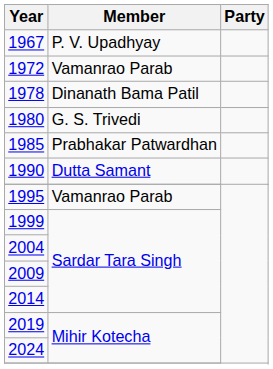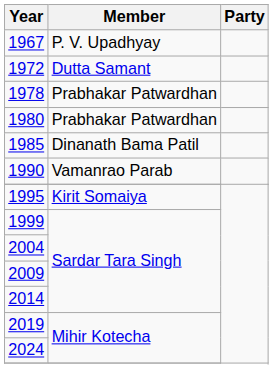1972 | Member: Vamanrao Parab -> Dutta Samant
1978 | Member: Dinanath Bama Patil -> Prabhakar Patwardhan
1980 | Member: G. S. Trivedi -> Prabhakar Patwardhan
1985 | Member: Prabhakar Patwardhan -> Dinanath Bama Patil
1990 | Member: Dutta Samant -> Vamanrao Parab
1995 | Member: Vamanrao Parab -> Kirit Somaiya
